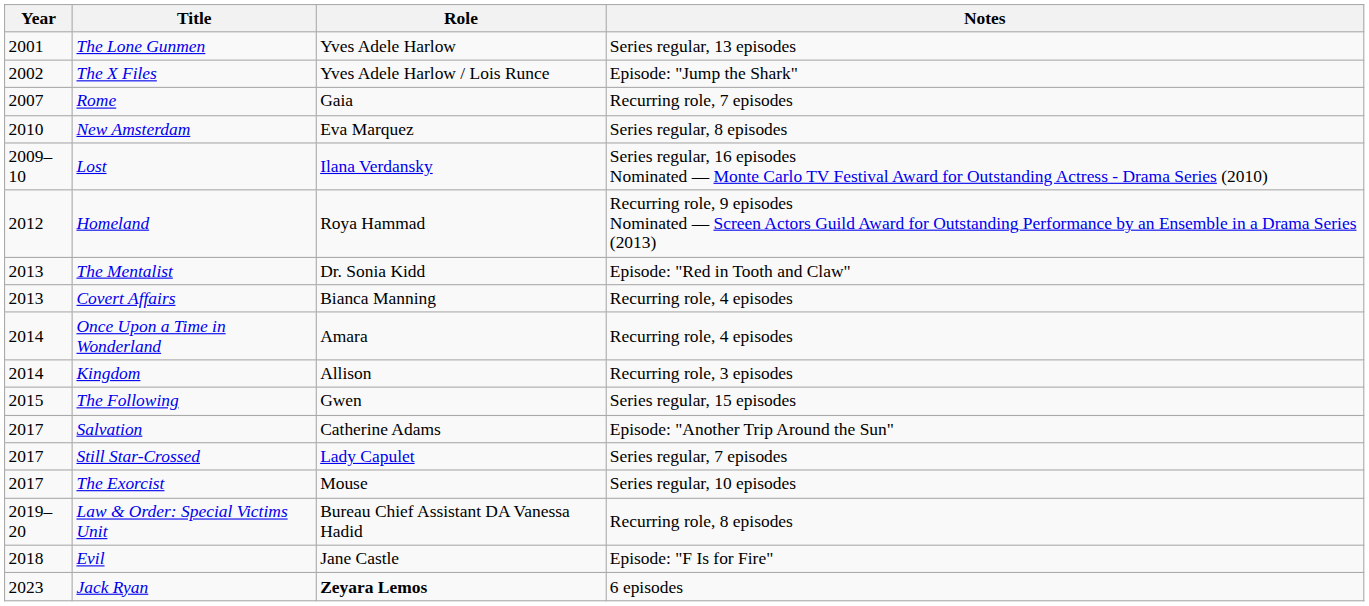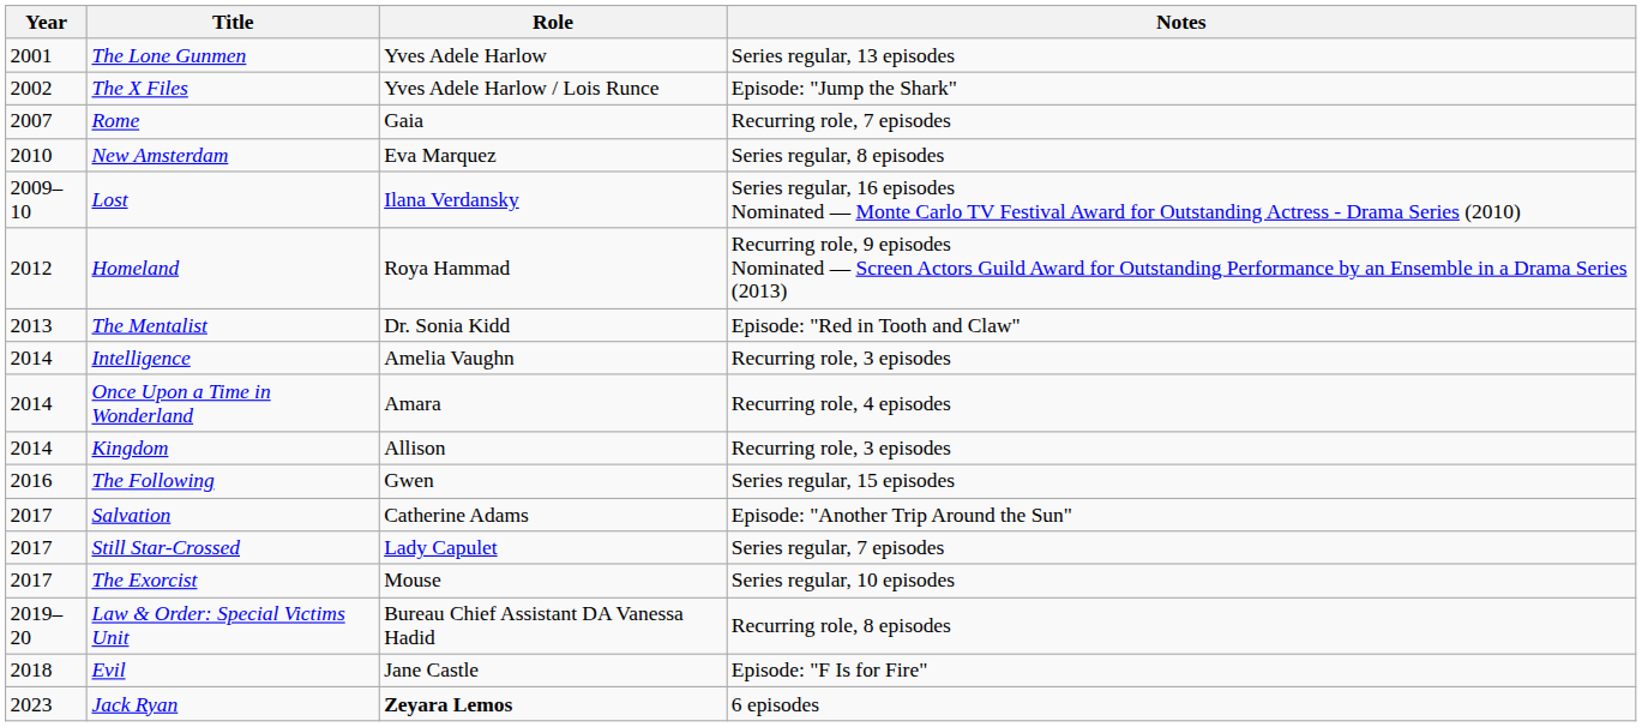- row: 2013 | Covert Affairs | Bianca Manning | Recurring role, 4 episodes
+ row: 2014 | Intelligence | Amelia Vaughn | Recurring role, 3 episodes
The Following | Year: 2015 -> 2016
